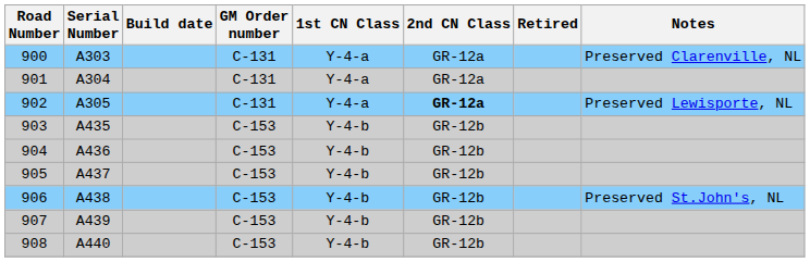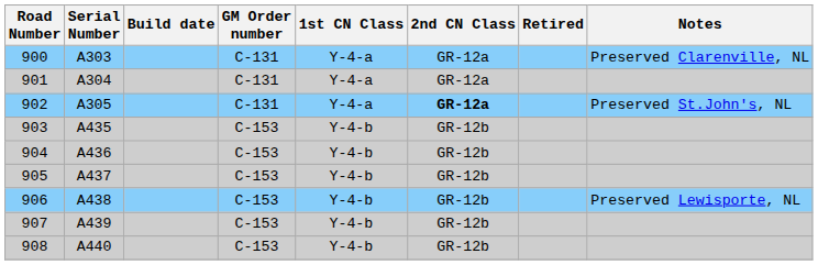902 | Notes: Preserved Lewisporte, NL -> Preserved St.John's, NL
906 | Notes: Preserved St.John's, NL -> Preserved Lewisporte, NL
